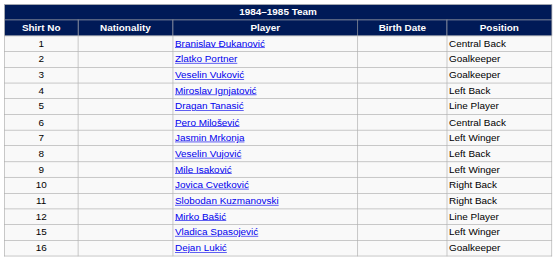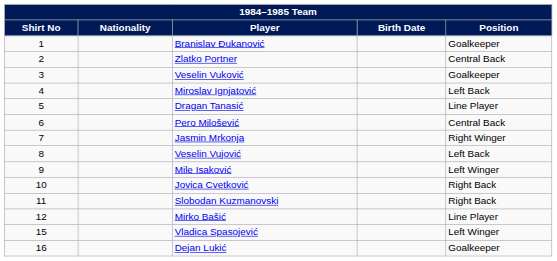Branislav Đukanović | Position: Central Back -> Goalkeeper
Zlatko Portner | Position: Goalkeeper -> Central Back
Jasmin Mrkonja | Position: Left Winger -> Right Winger
